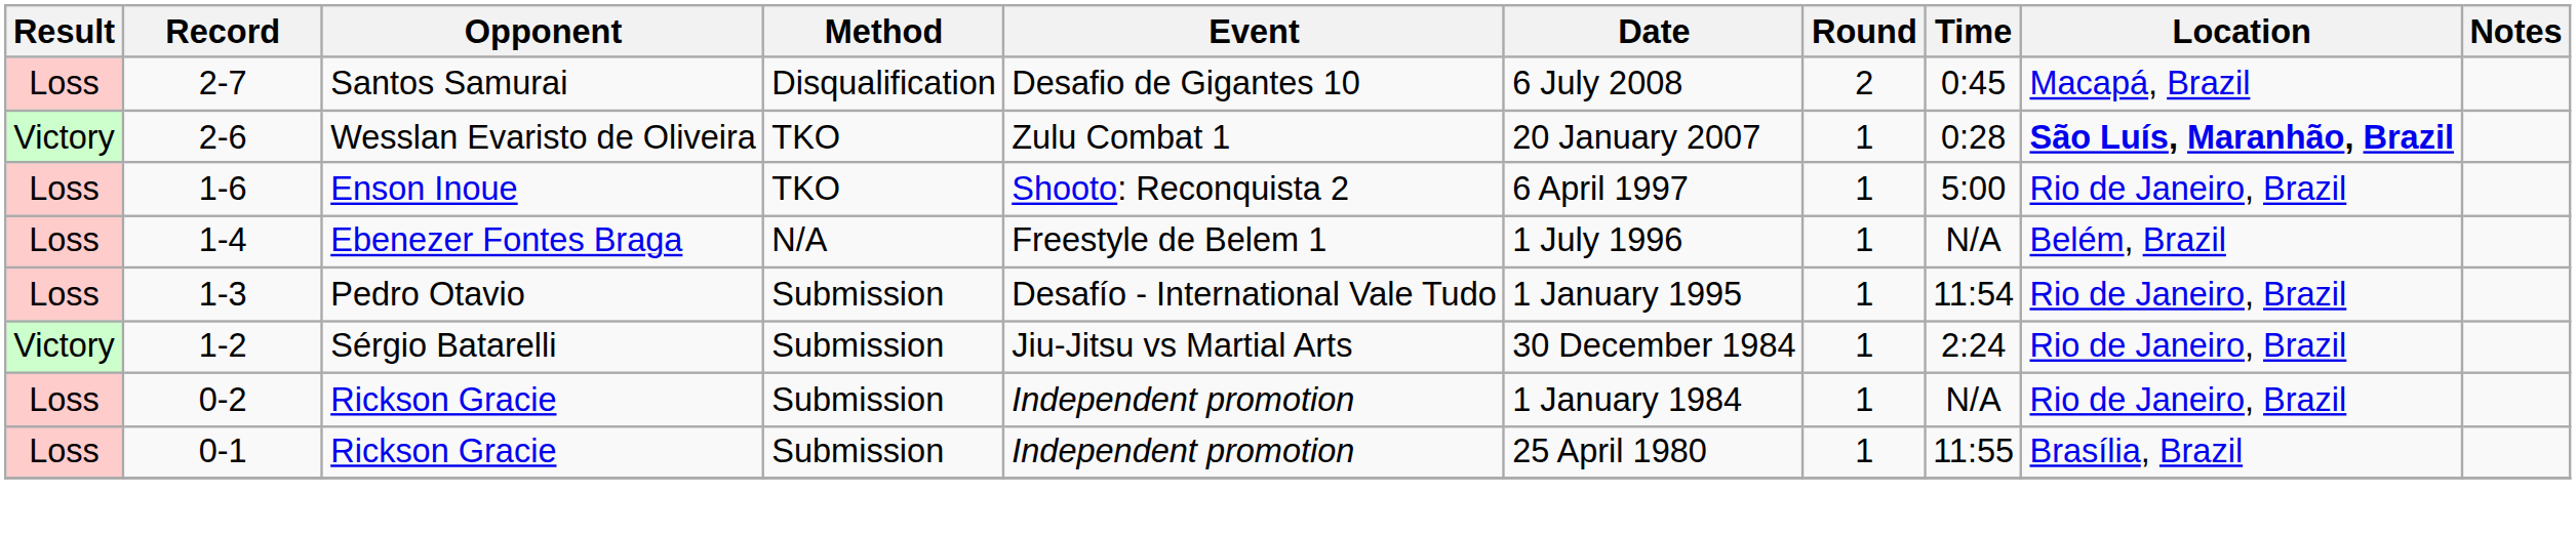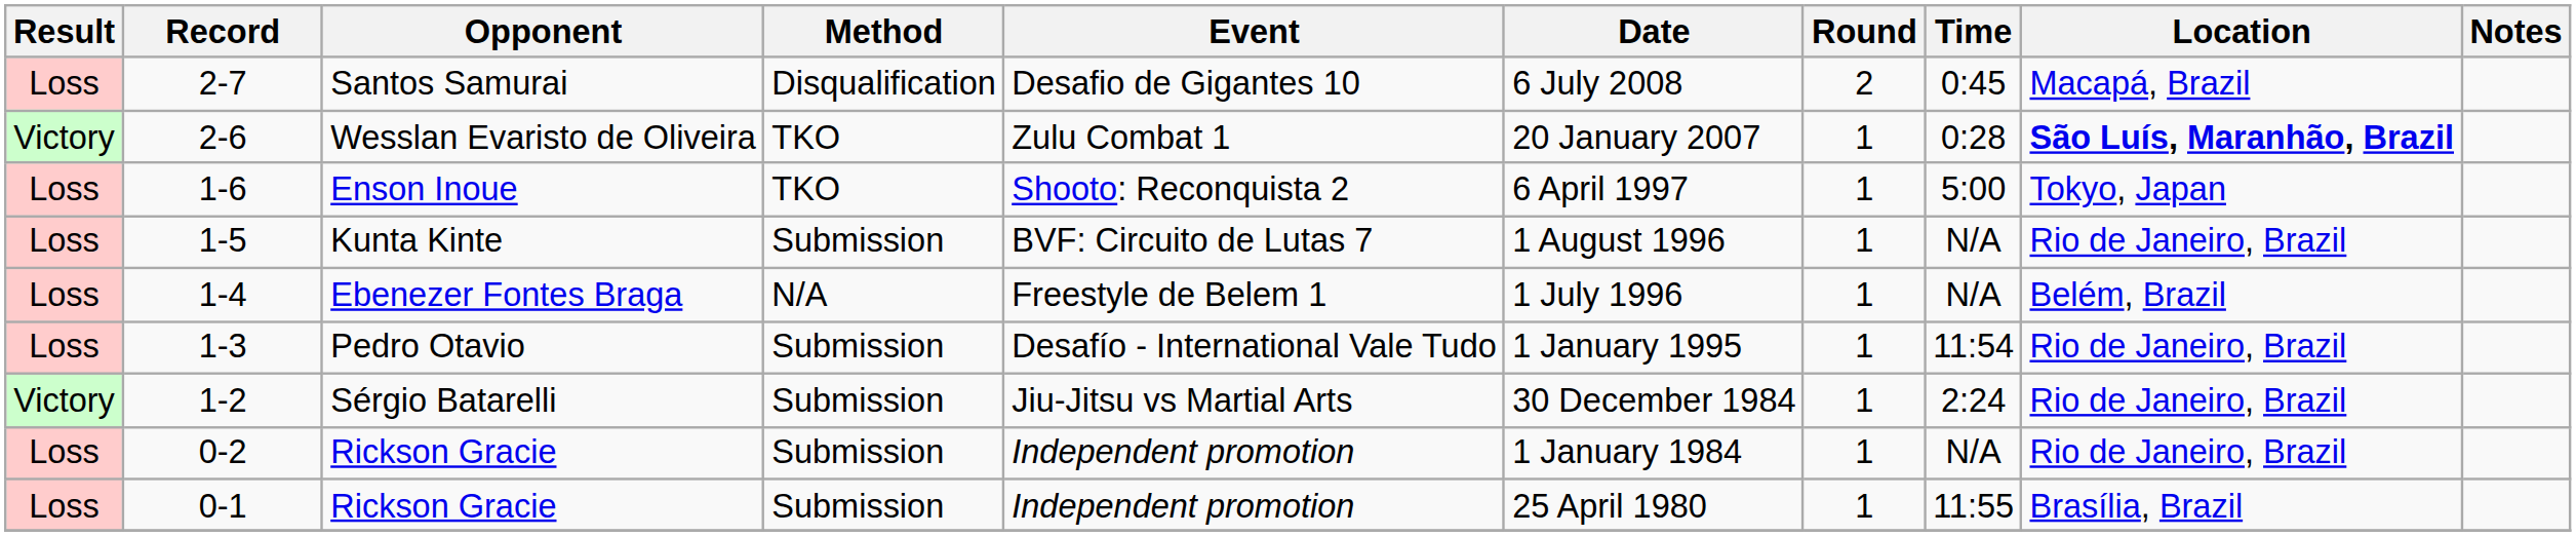1-6 | Location: Rio de Janeiro, Brazil -> Tokyo, Japan
+ row: Loss | 1-5 | Kunta Kinte | Submission | BVF: Circuito de Lutas 7 | 1 August 1996 | 1 | N/A | Rio de Janeiro, Brazil
